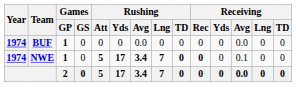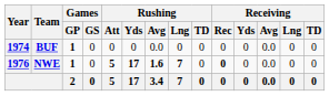NWE | Year: 1974 -> 1976
NWE | Rushing / Avg: 3.4 -> 1.6
NWE | Rushing / TD: bold -> normal
NWE | Receiving / Avg: 0.1 -> 0.0
